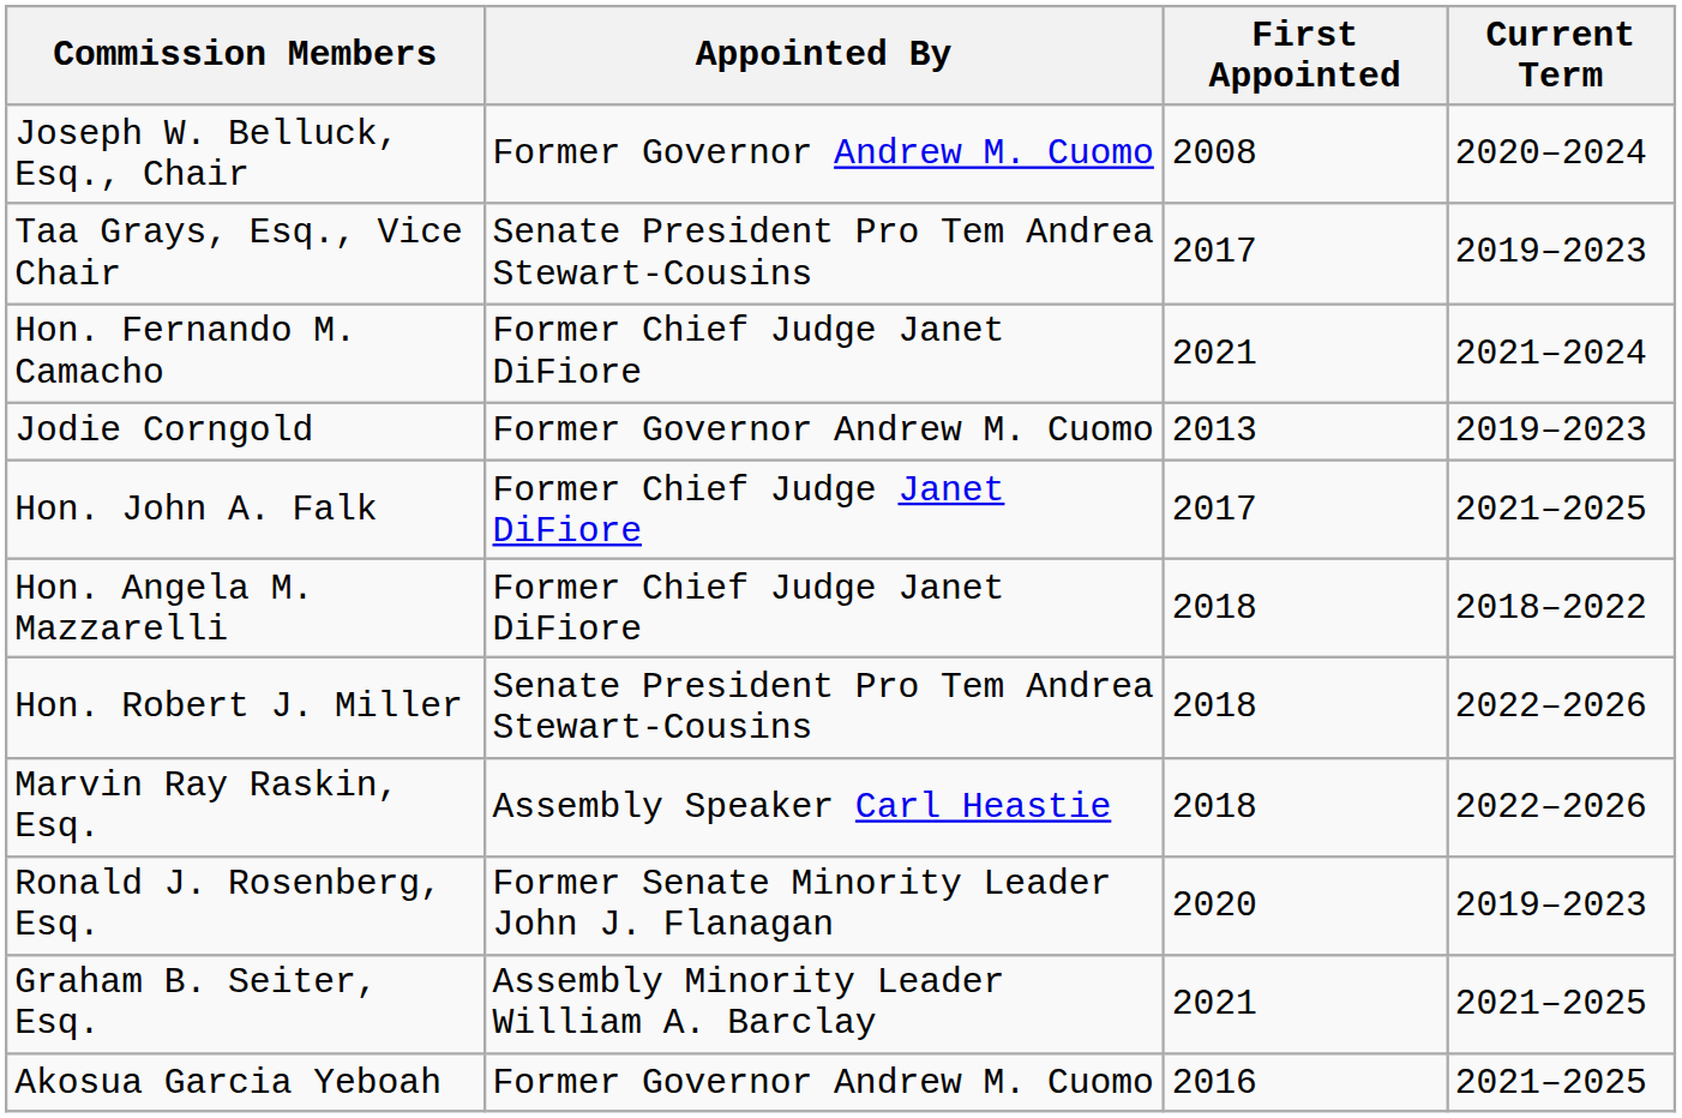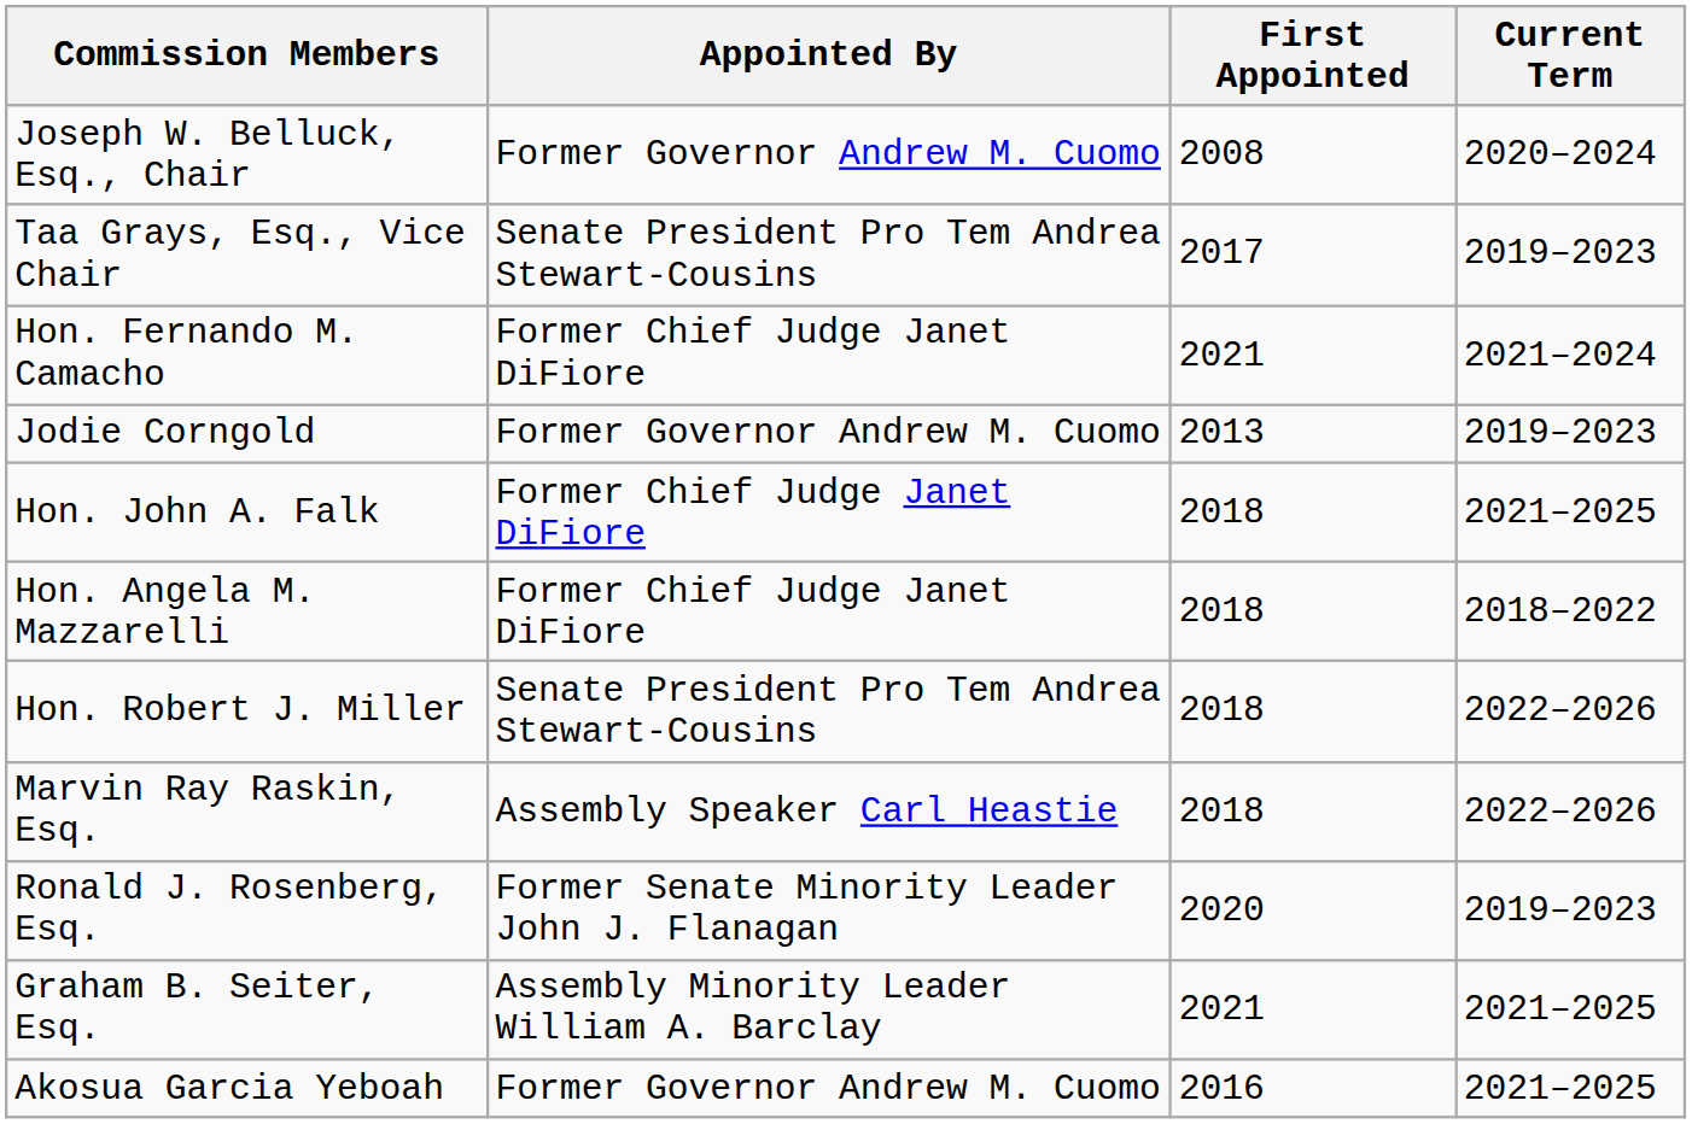Hon. John A. Falk | First Appointed: 2017 -> 2018
